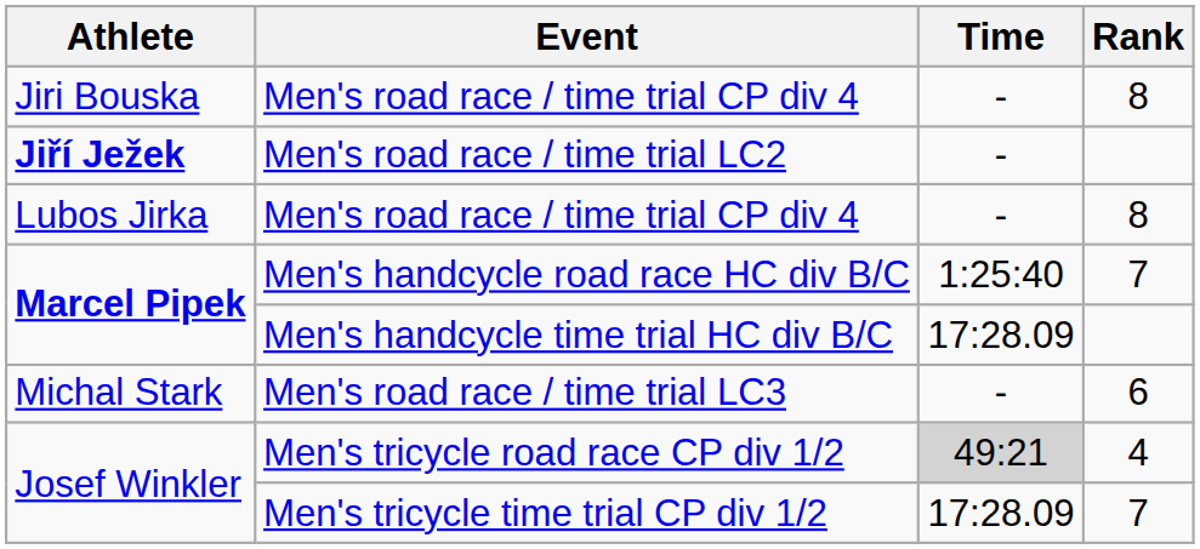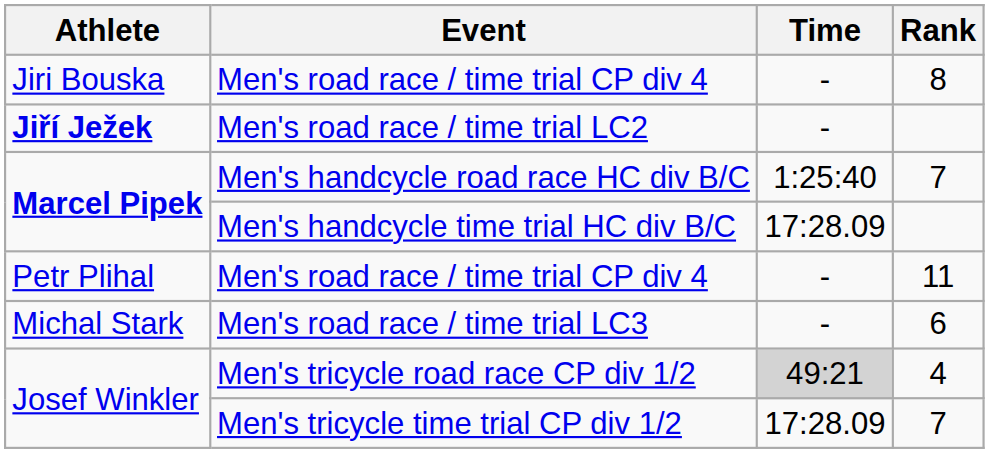- row: Lubos Jirka | Men's road race / time trial CP div 4 | - | 8
+ row: Petr Plihal | Men's road race / time trial CP div 4 | - | 11
